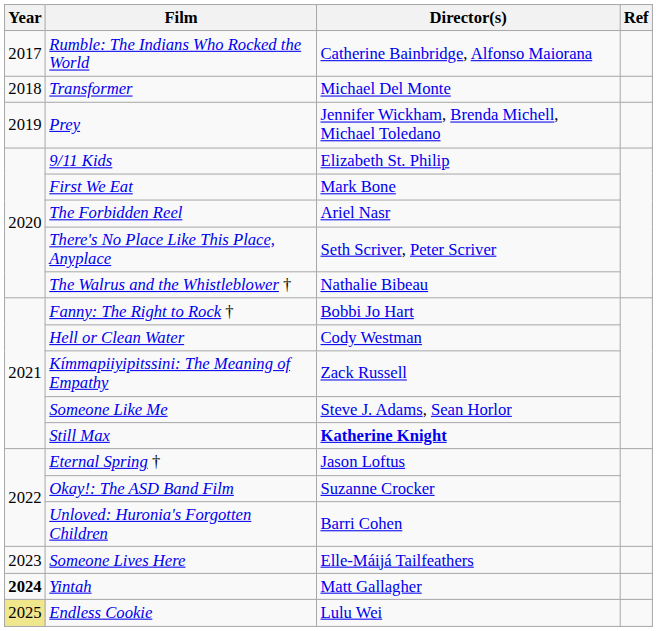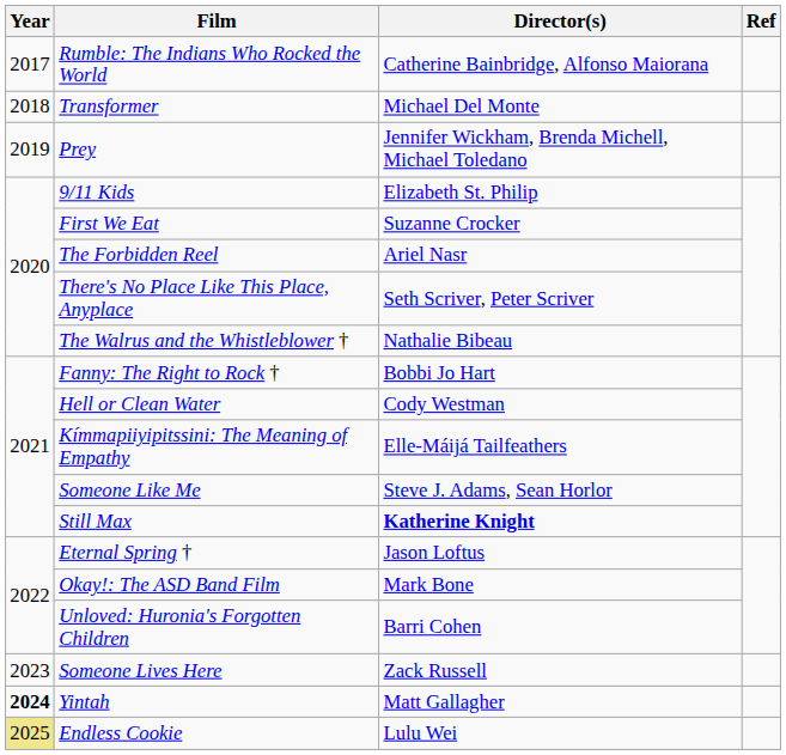First We Eat | Director(s): Mark Bone -> Suzanne Crocker
Kímmapiiyipitssini: The Meaning of Empathy | Director(s): Zack Russell -> Elle-Máijá Tailfeathers
Okay!: The ASD Band Film | Director(s): Suzanne Crocker -> Mark Bone
Someone Lives Here | Director(s): Elle-Máijá Tailfeathers -> Zack Russell
